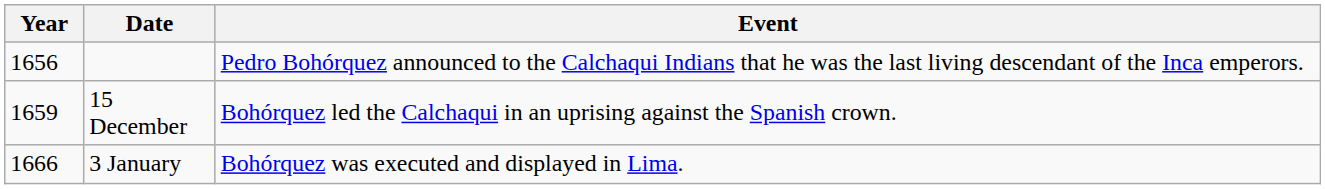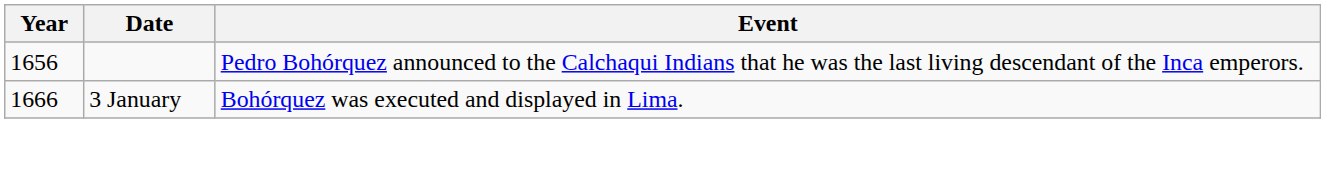- row: 1659 | 15 December | Bohórquez led the Calchaqui in an uprising against the Spanish crown.
